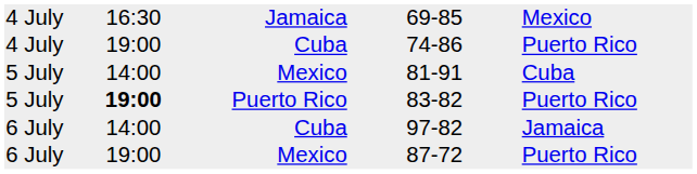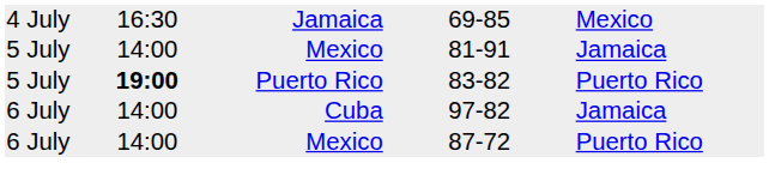- row: 4 July | 19:00 | Cuba | 74-86 | Puerto Rico
5 July / Mexico | column 7: Cuba -> Jamaica
6 July / Mexico | column 2: 19:00 -> 14:00
